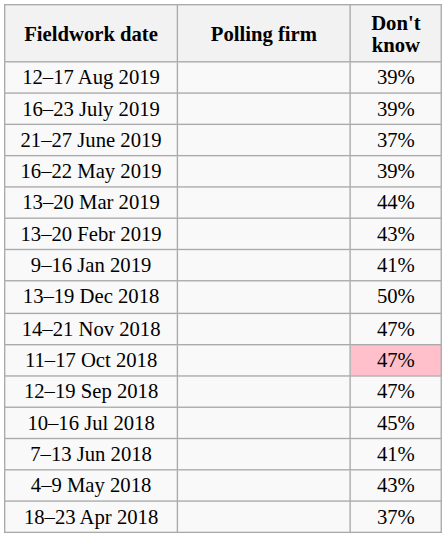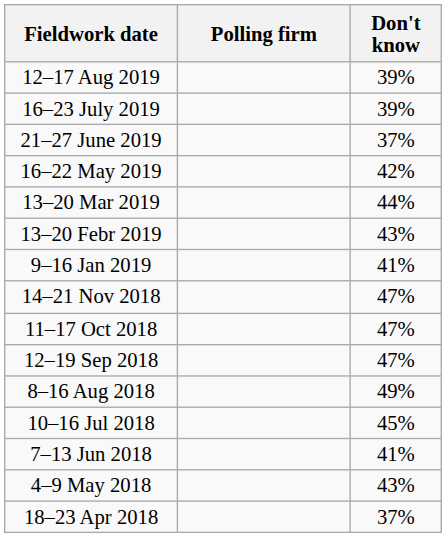16–22 May 2019 | Don't know: 39% -> 42%
- row: 13–19 Dec 2018 | 50%
11–17 Oct 2018 | Don't know: pink background -> no background
+ row: 8–16 Aug 2018 | 49%
